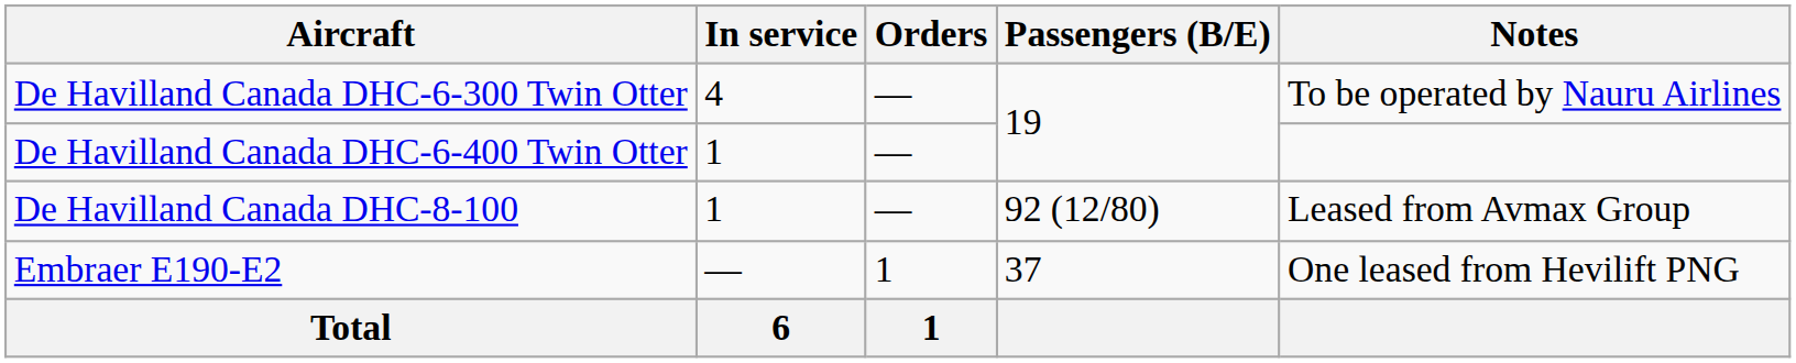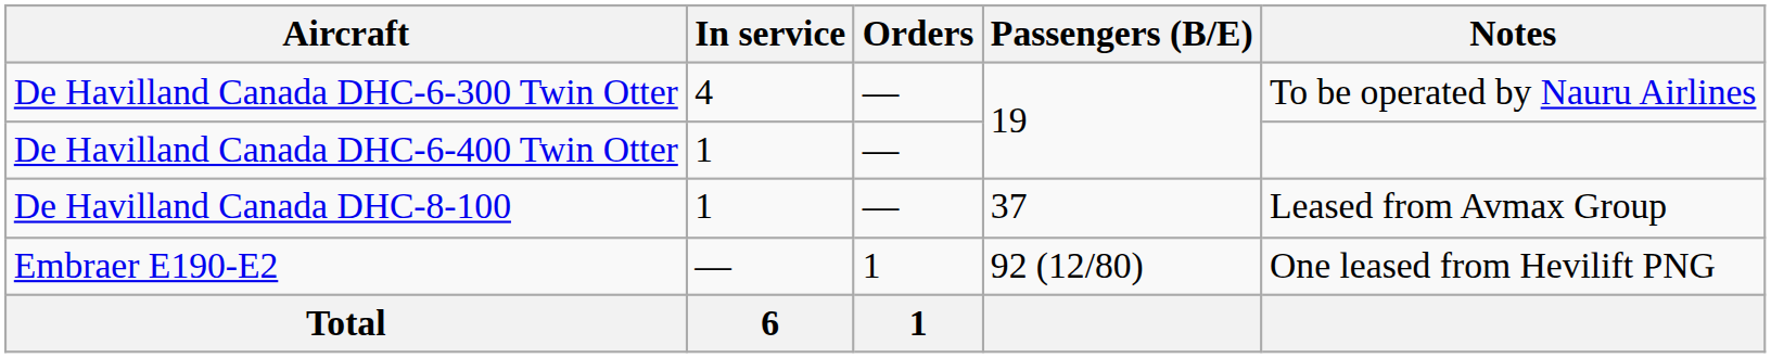De Havilland Canada DHC-8-100 | Passengers (B/E): 92 (12/80) -> 37
Embraer E190-E2 | Passengers (B/E): 37 -> 92 (12/80)
